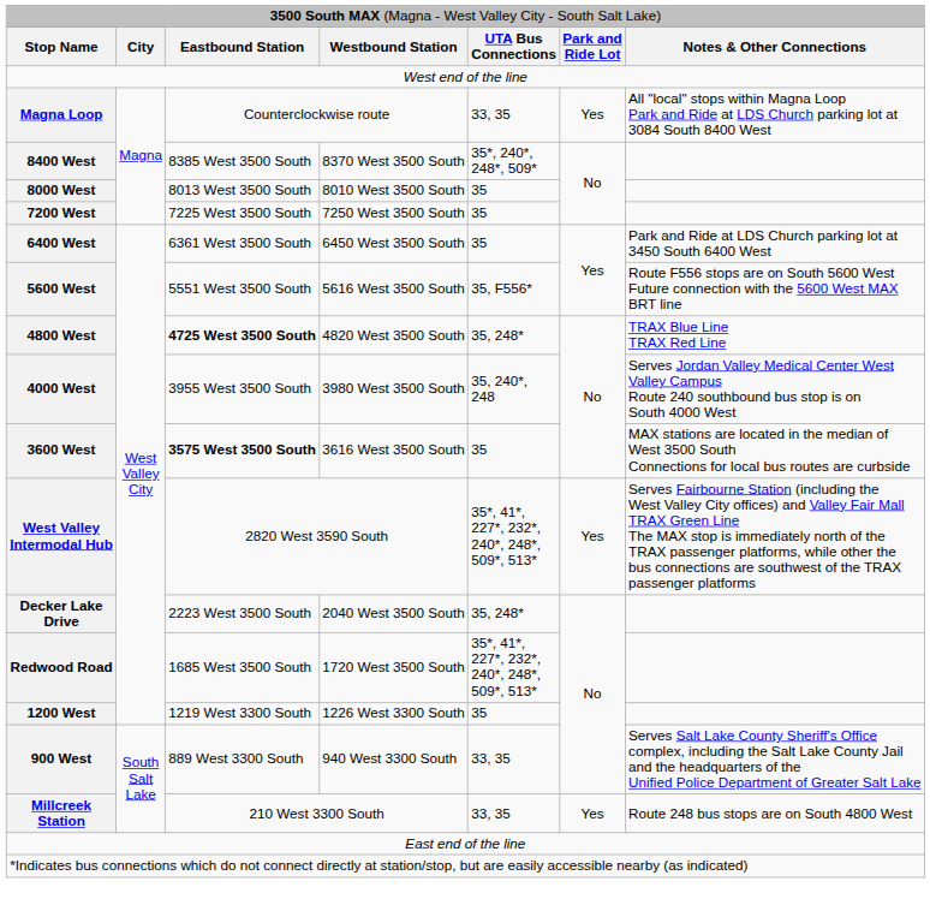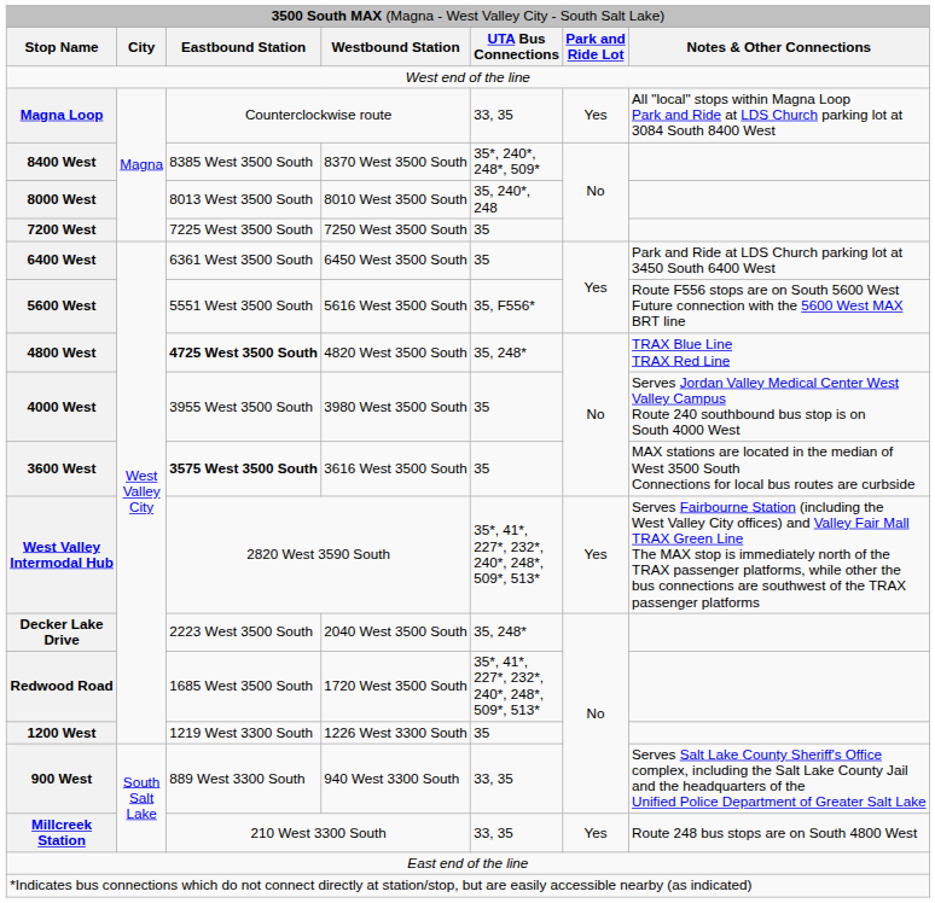8000 West | column 5: 35 -> 35, 240*, 248
4000 West | column 5: 35, 240*, 248 -> 35
